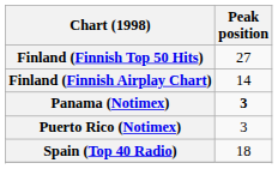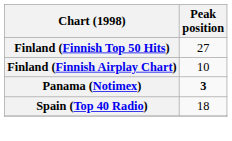Finland (Finnish Airplay Chart) | Peak position: 14 -> 10
- row: Puerto Rico (Notimex) | 3
